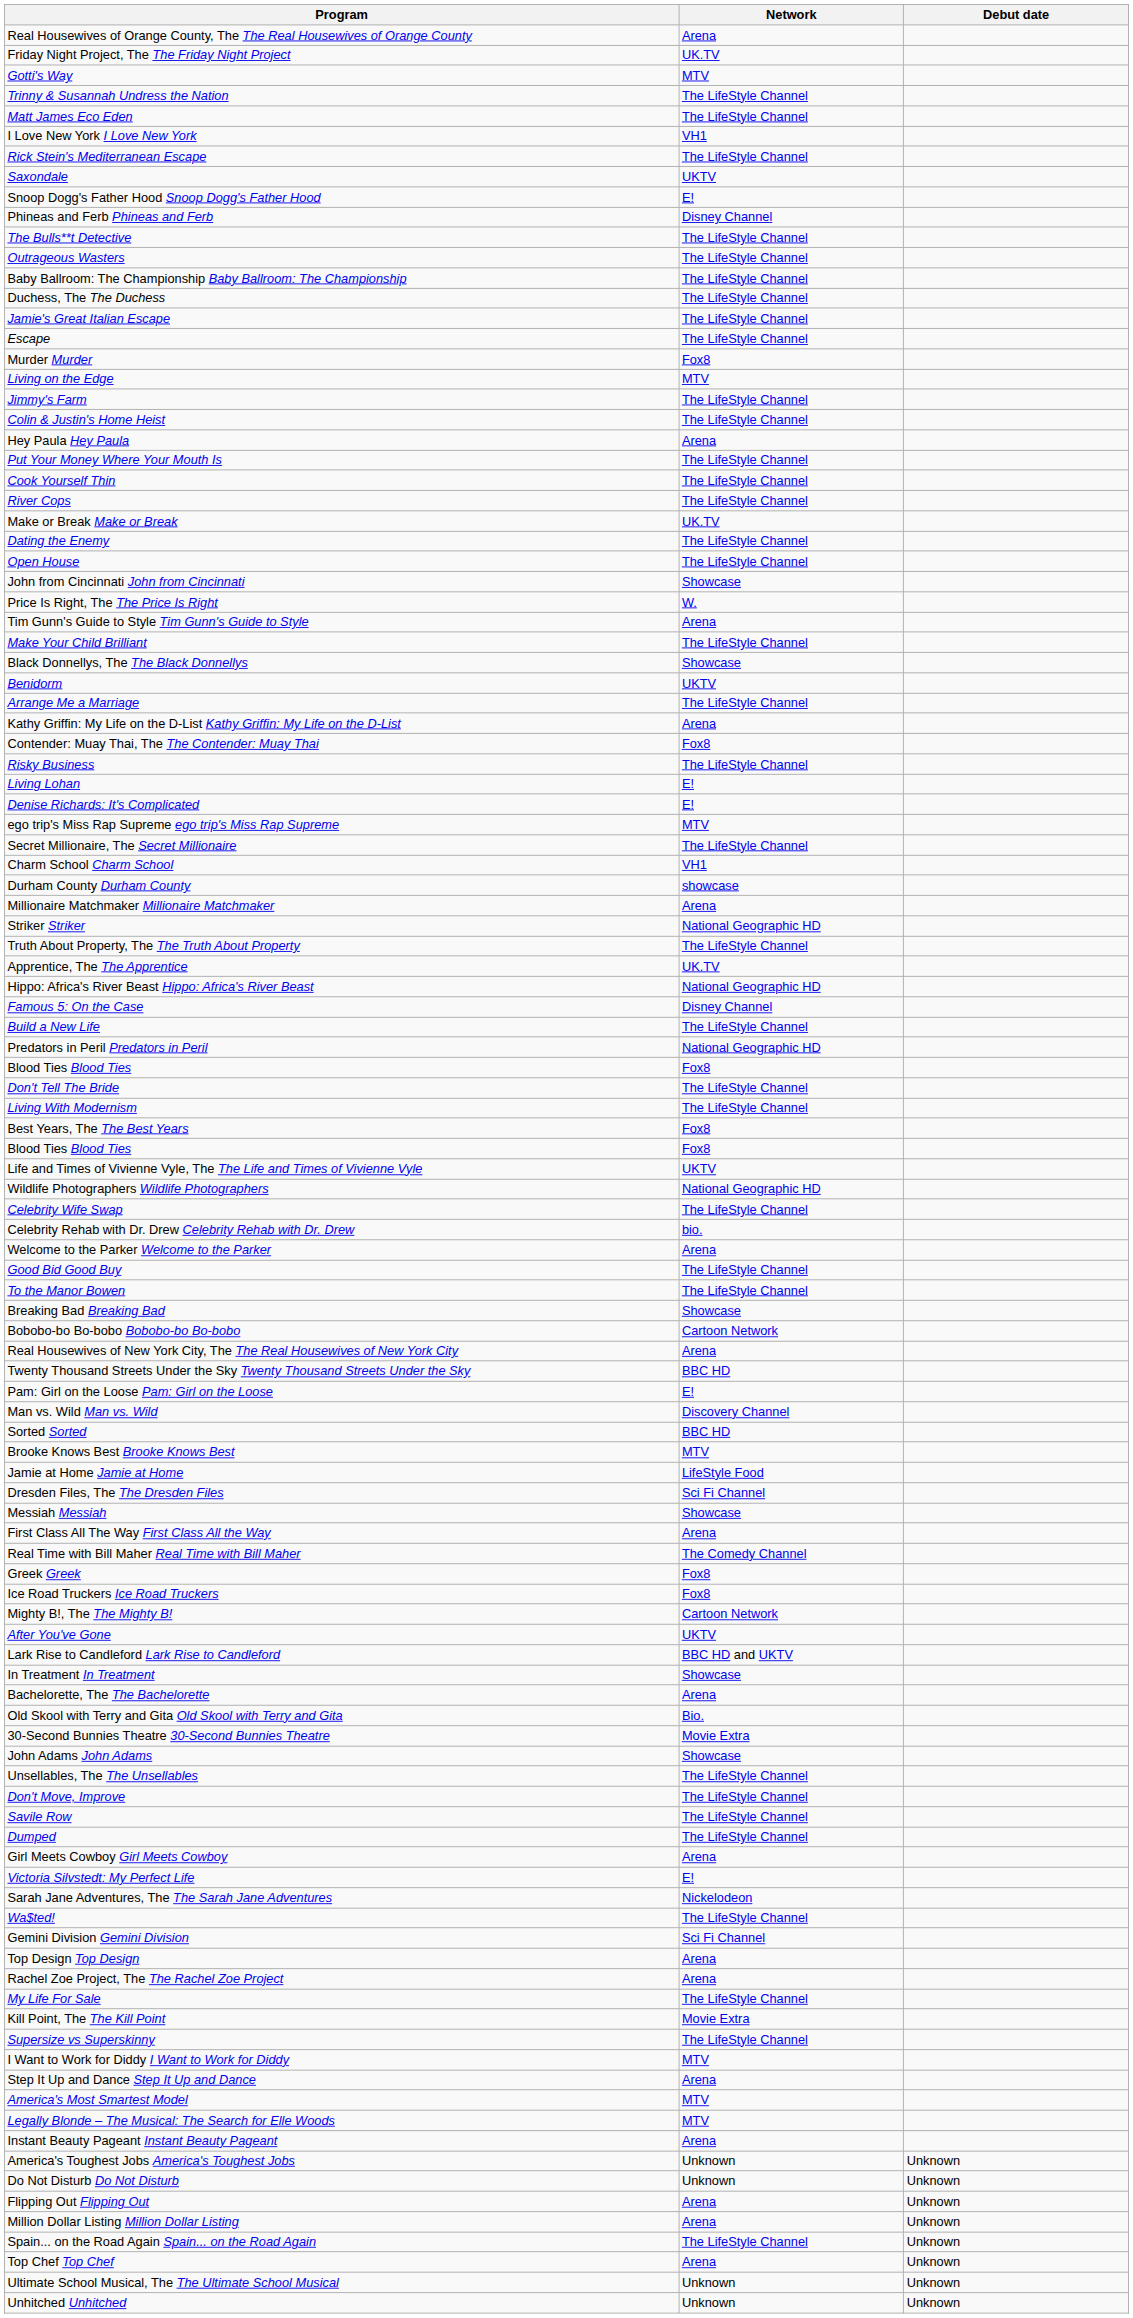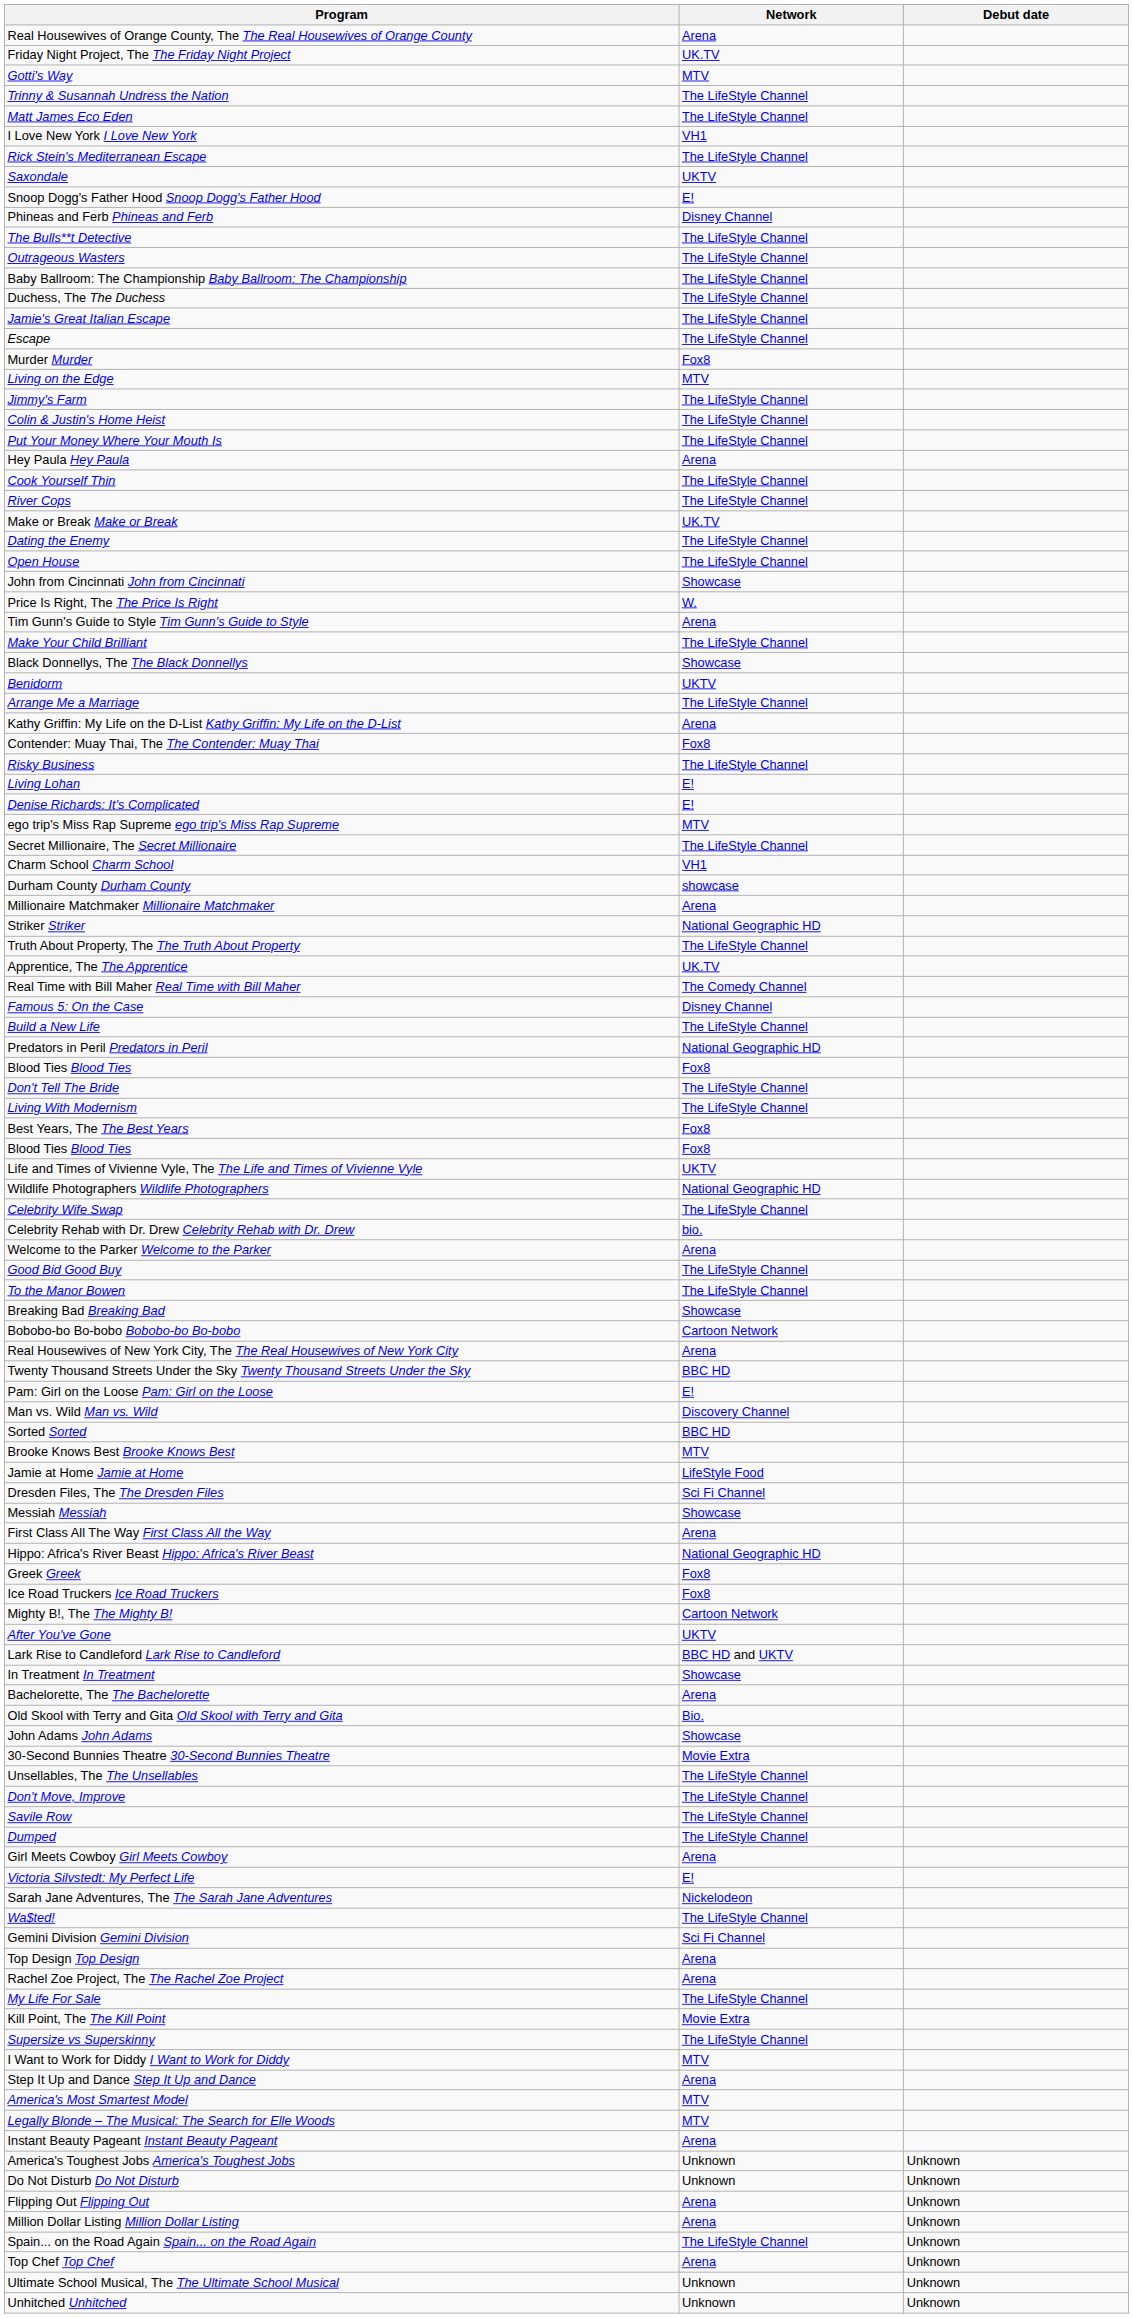rows swapped: Hey Paula Hey Paula <-> Put Your Money Where Your Mouth Is
rows swapped: Hippo: Africa's River Beast Hippo: Africa's River Beast <-> Real Time with Bill Maher Real Time with Bill Maher
rows swapped: 30-Second Bunnies Theatre 30-Second Bunnies Theatre <-> John Adams John Adams
